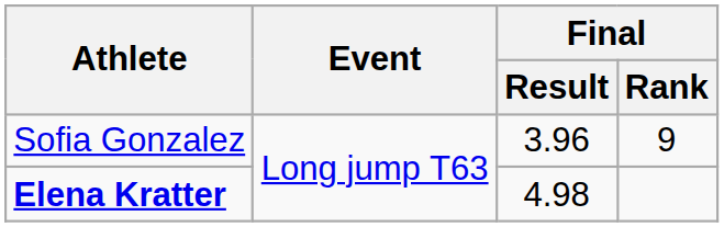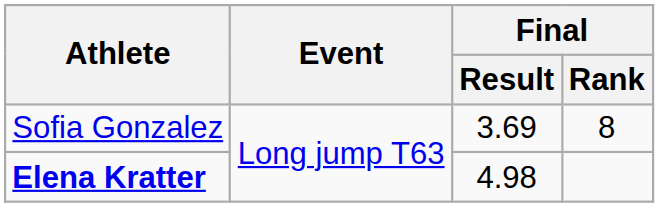Sofia Gonzalez | Final / Result: 3.96 -> 3.69
Sofia Gonzalez | Final / Rank: 9 -> 8
